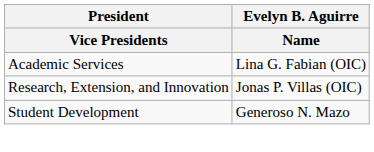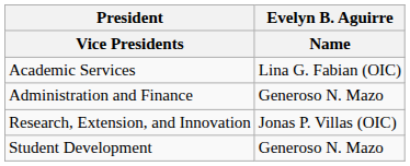+ row: Administration and Finance | Generoso N. Mazo
